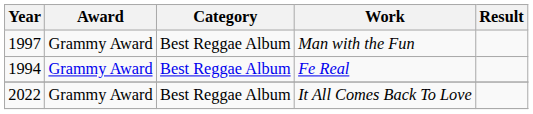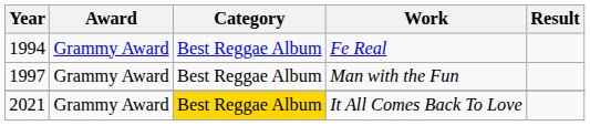rows swapped: Fe Real <-> Man with the Fun
It All Comes Back To Love | Year: 2022 -> 2021
It All Comes Back To Love | Category: no background -> gold background
